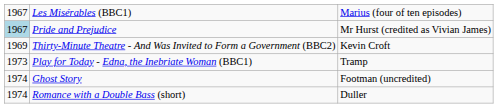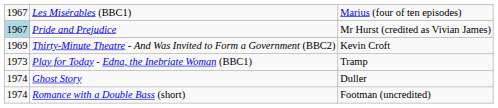Ghost Story | column 3: Footman (uncredited) -> Duller
Romance with a Double Bass (short) | column 3: Duller -> Footman (uncredited)
